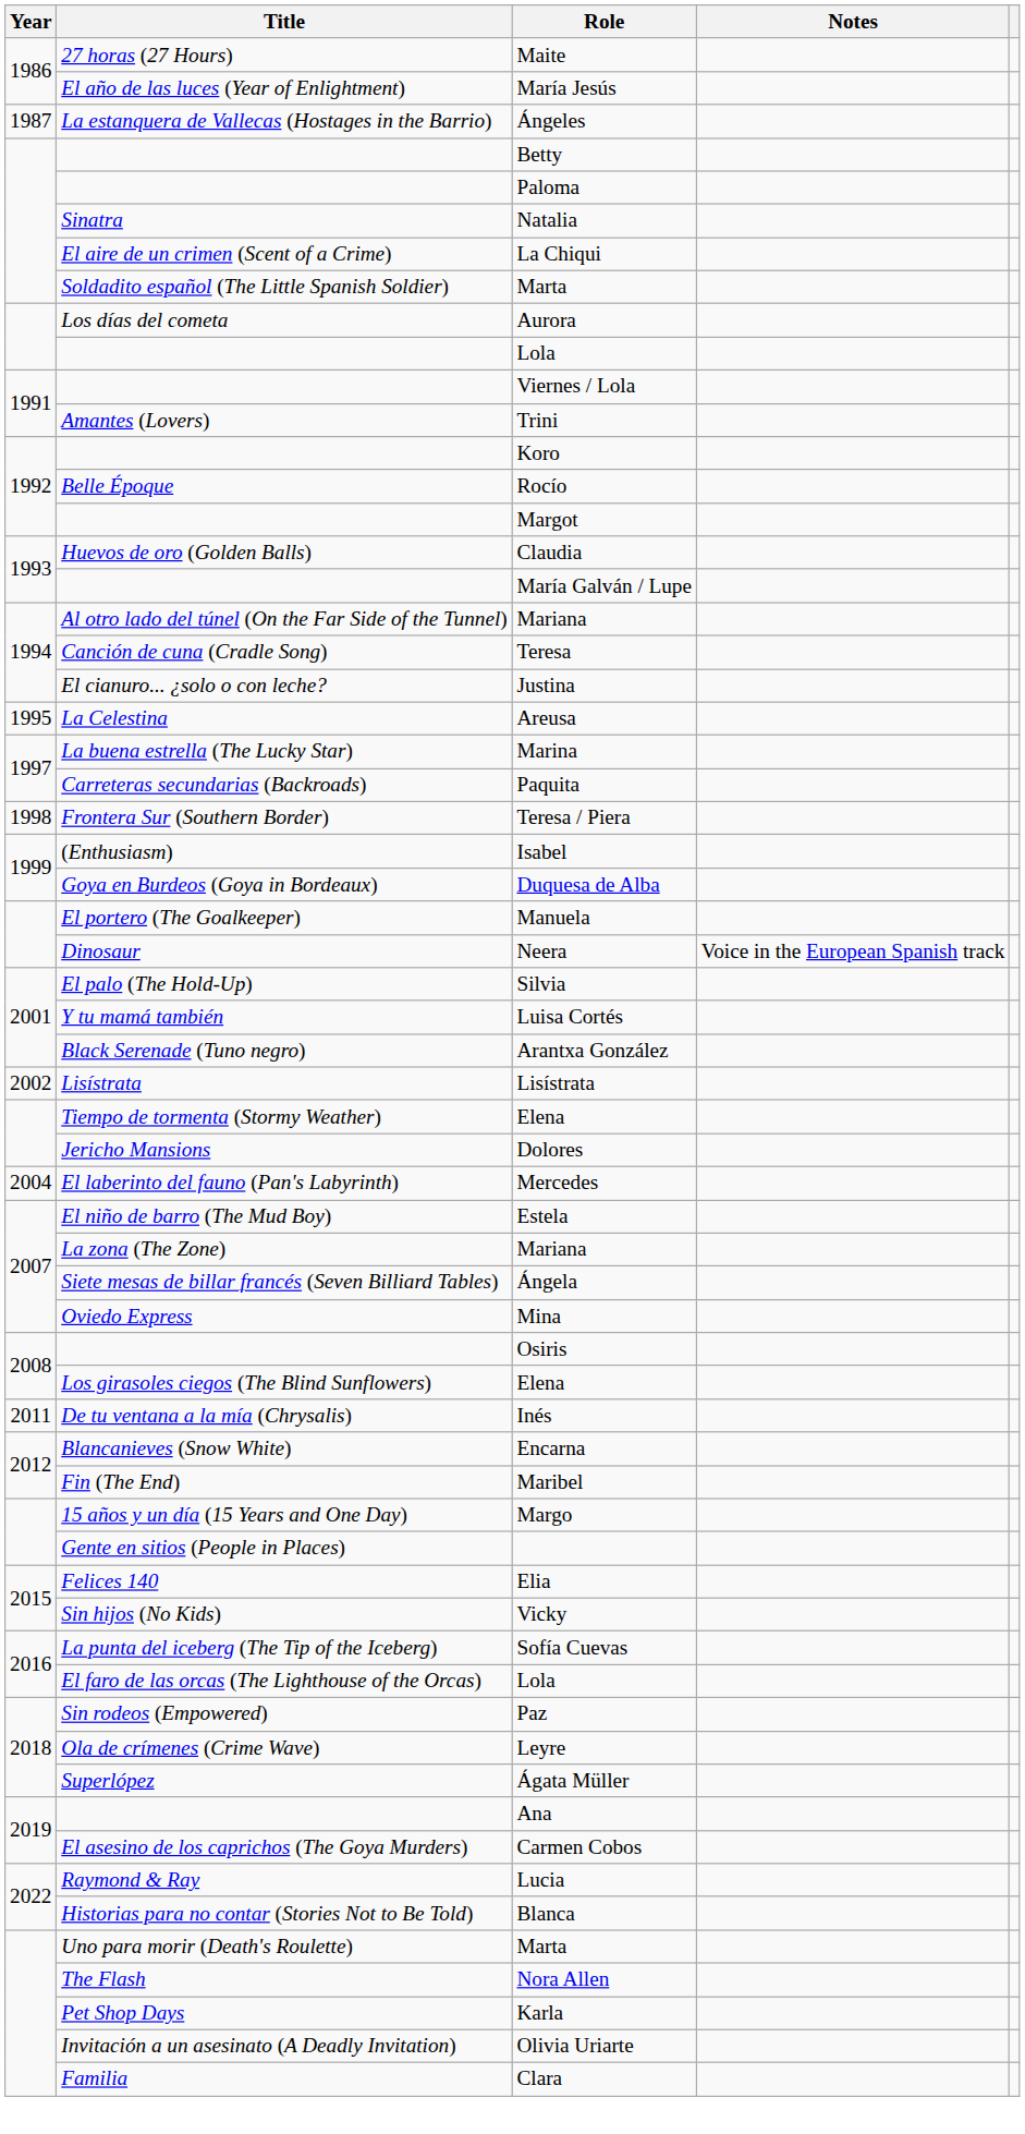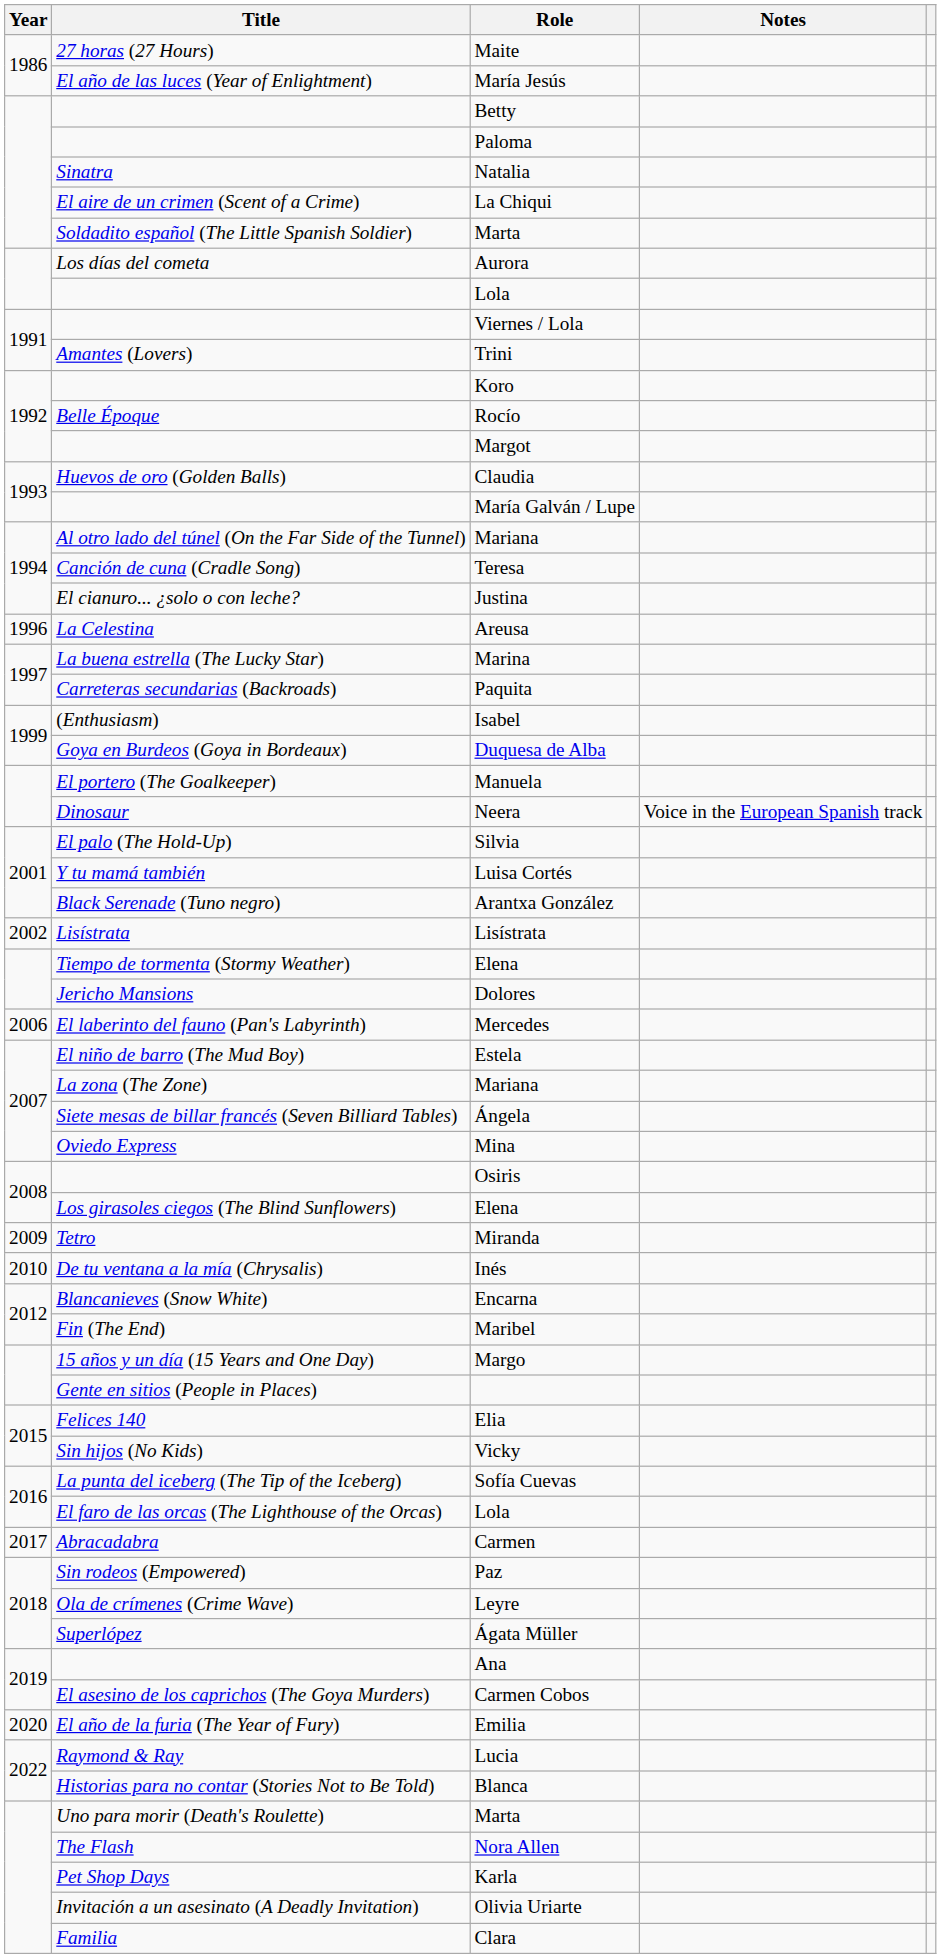- row: 1987 | La estanquera de Vallecas (Hostages in the Barrio) | Ángeles
Areusa | Year: 1995 -> 1996
- row: 1998 | Frontera Sur (Southern Border) | Teresa / Piera
Mercedes | Year: 2004 -> 2006
+ row: 2009 | Tetro | Miranda
Inés | Year: 2011 -> 2010
+ row: 2017 | Abracadabra | Carmen
+ row: 2020 | El año de la furia (The Year of Fury) | Emilia
